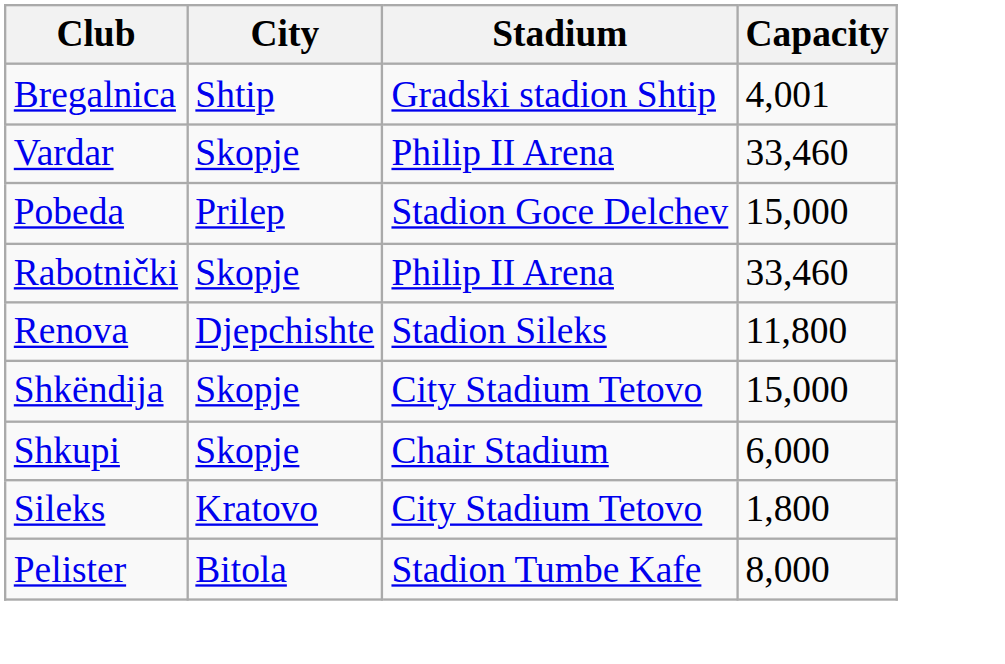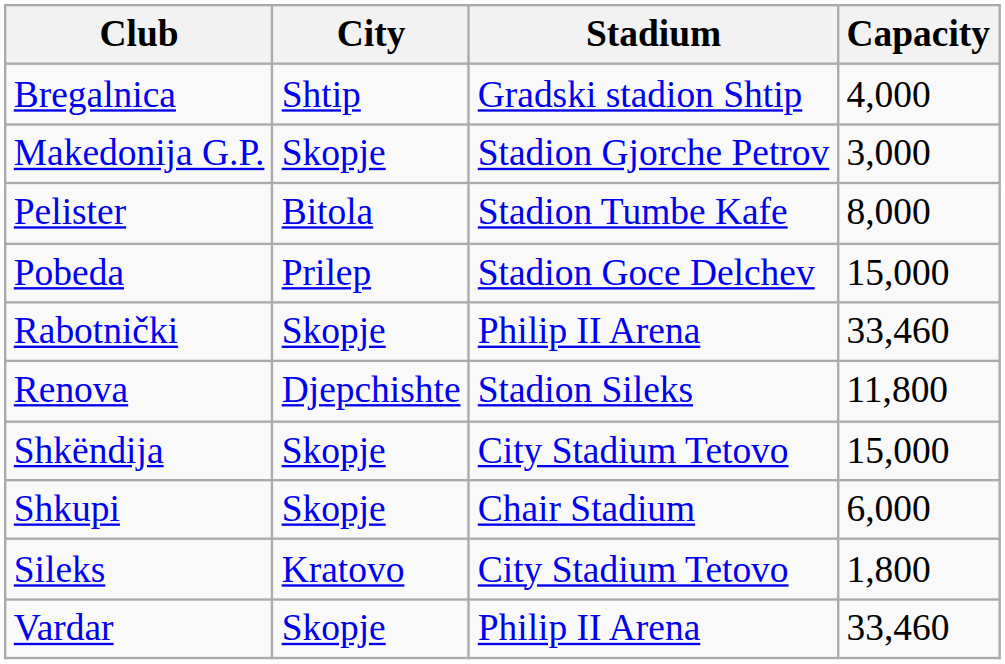Bregalnica | Capacity: 4,001 -> 4,000
+ row: Makedonija G.P. | Skopje | Stadion Gjorche Petrov | 3,000
rows swapped: Pelister <-> Vardar
